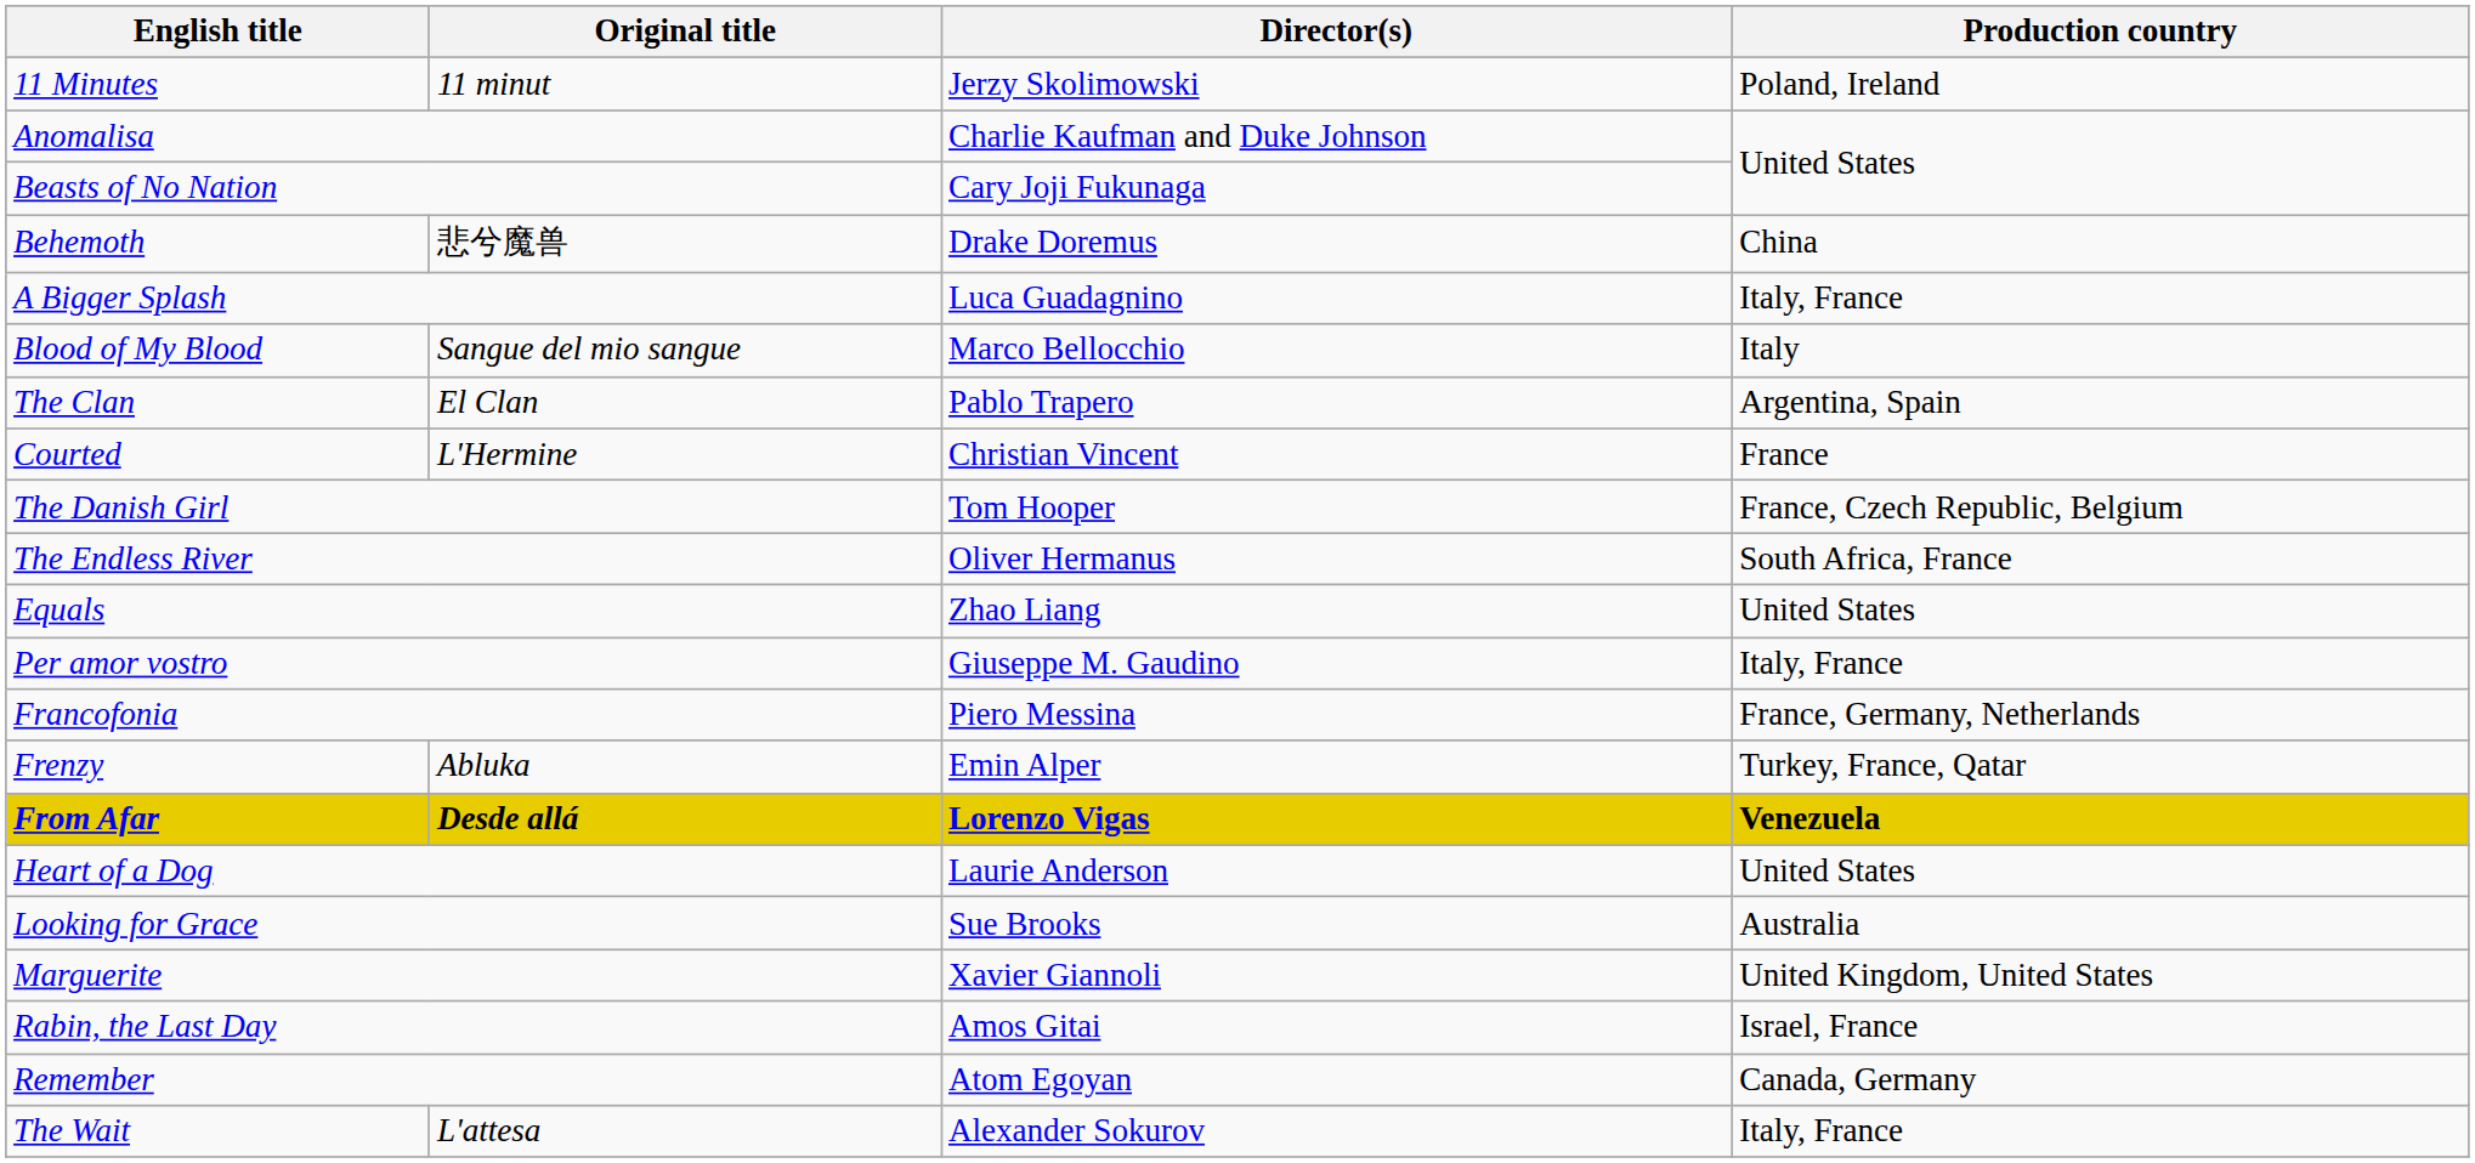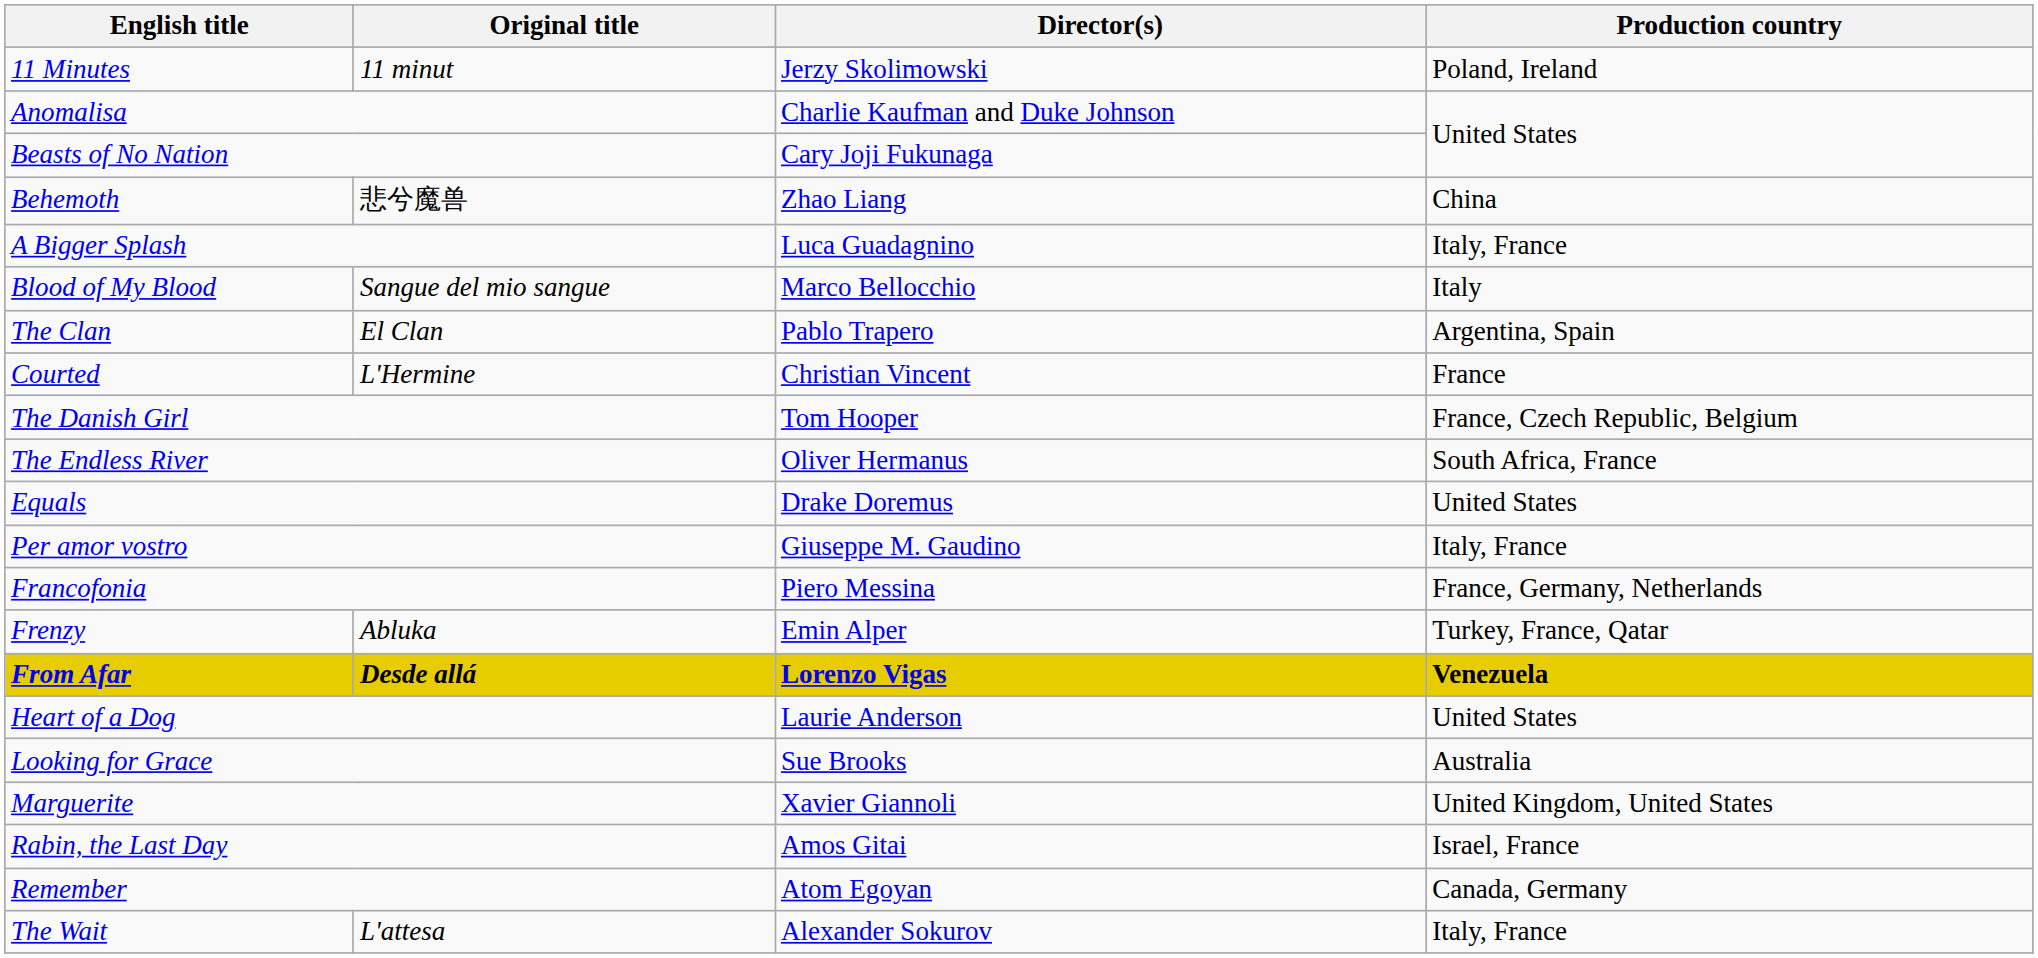Behemoth | Director(s): Drake Doremus -> Zhao Liang
Equals | Director(s): Zhao Liang -> Drake Doremus
